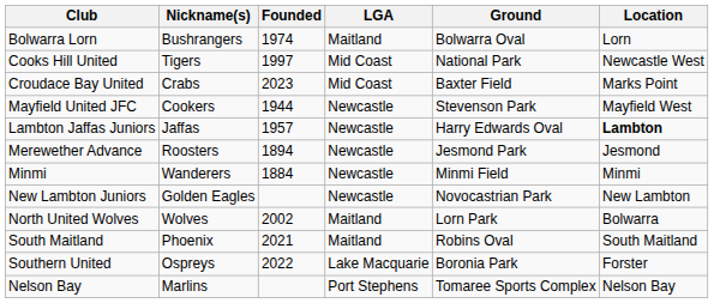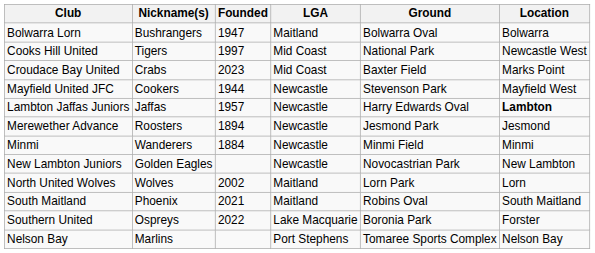Bolwarra Lorn | Founded: 1974 -> 1947
Bolwarra Lorn | Location: Lorn -> Bolwarra
North United Wolves | Location: Bolwarra -> Lorn
